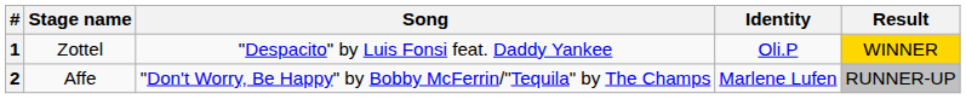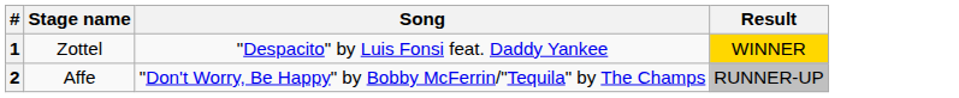- column: Identity | Oli.P | Marlene Lufen
